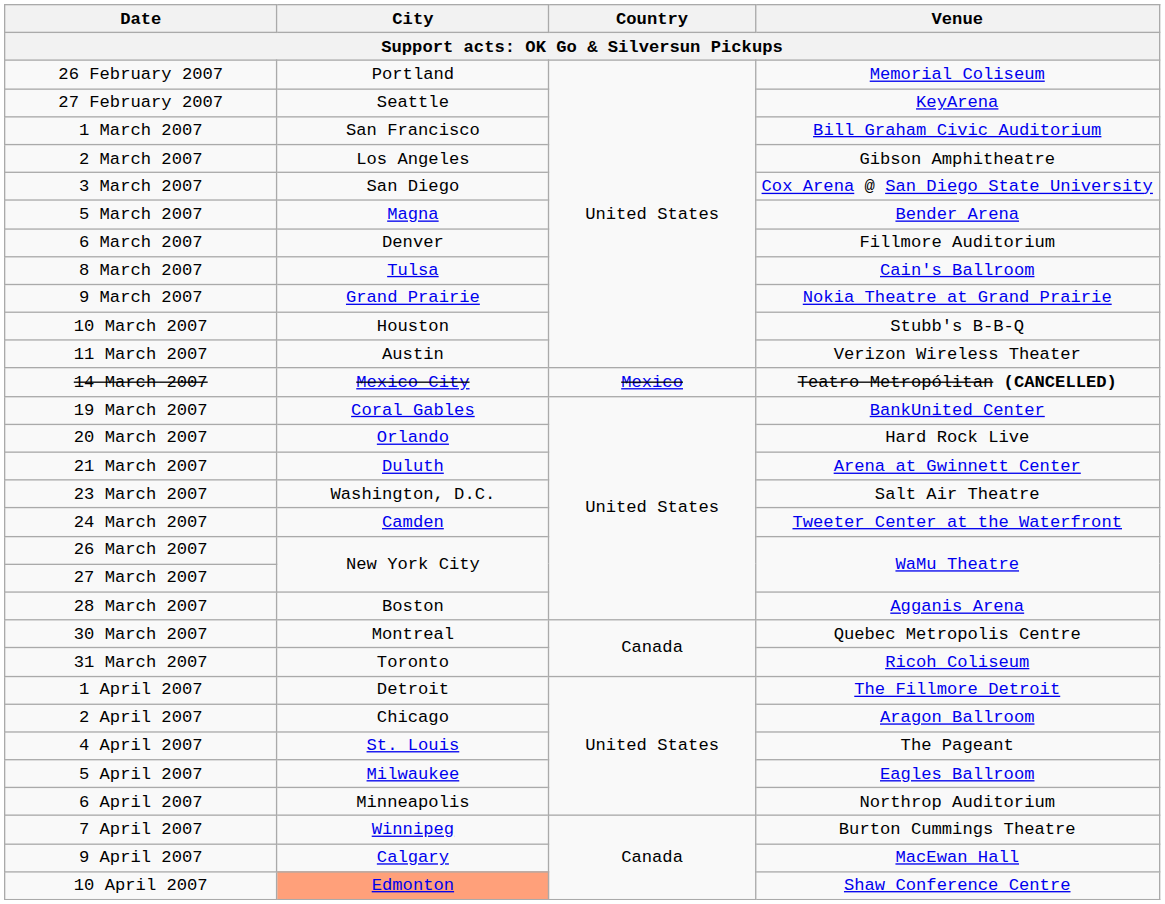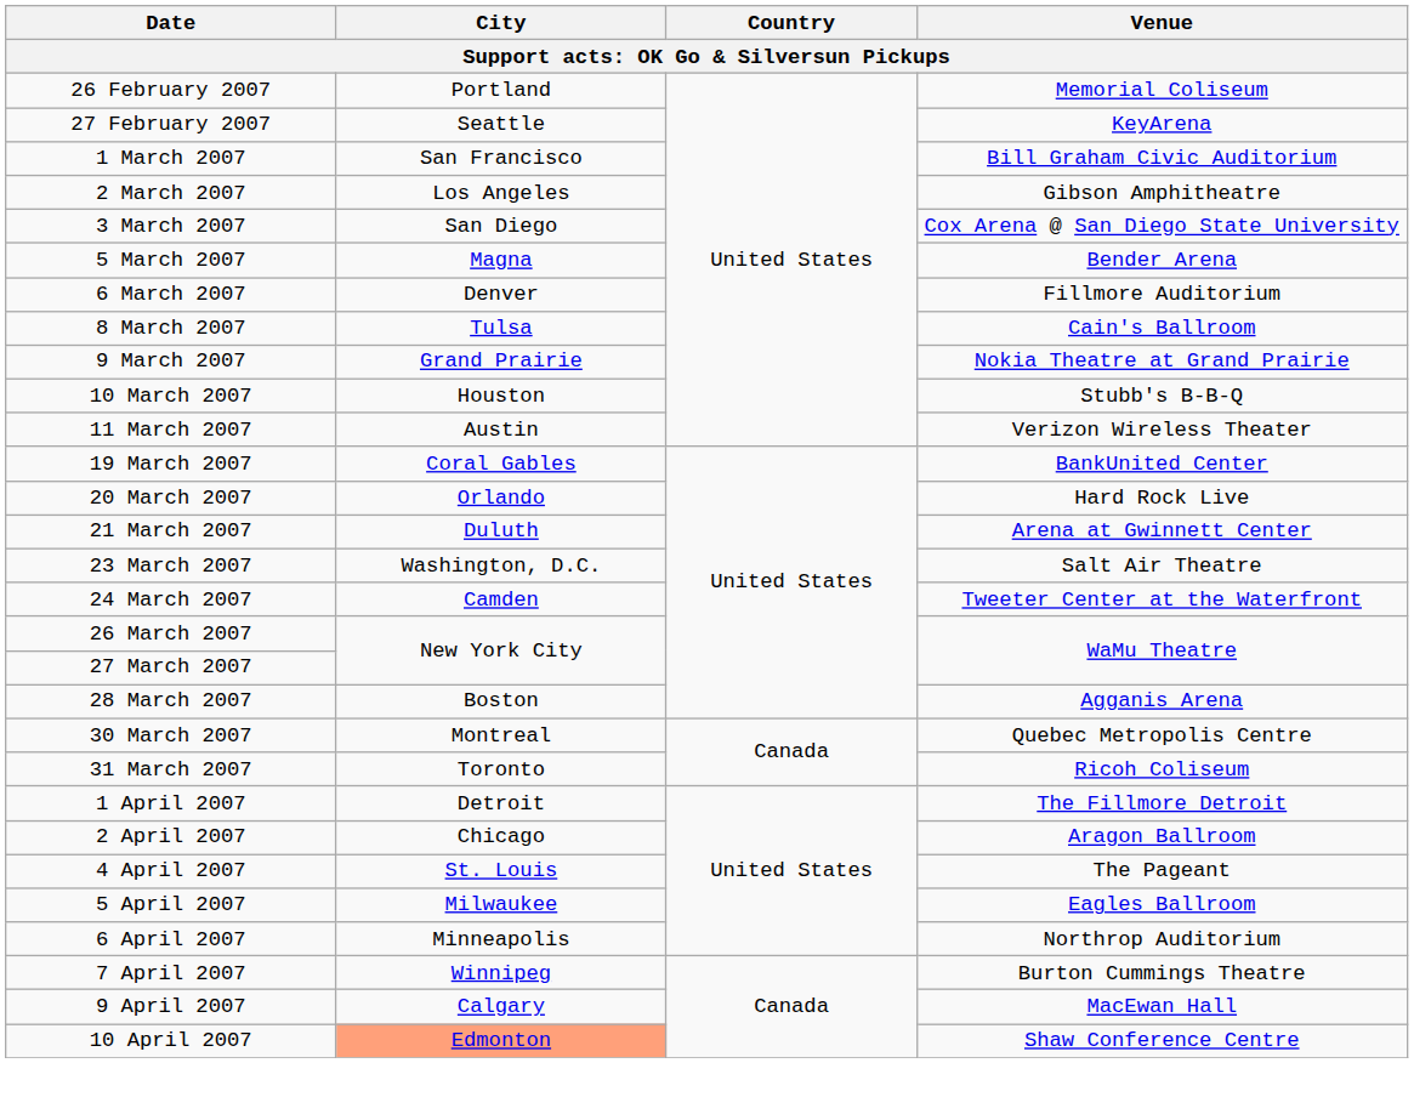- row: 14 March 2007 | Mexico City | Mexico | Teatro Metropólitan (CANCELLED)
